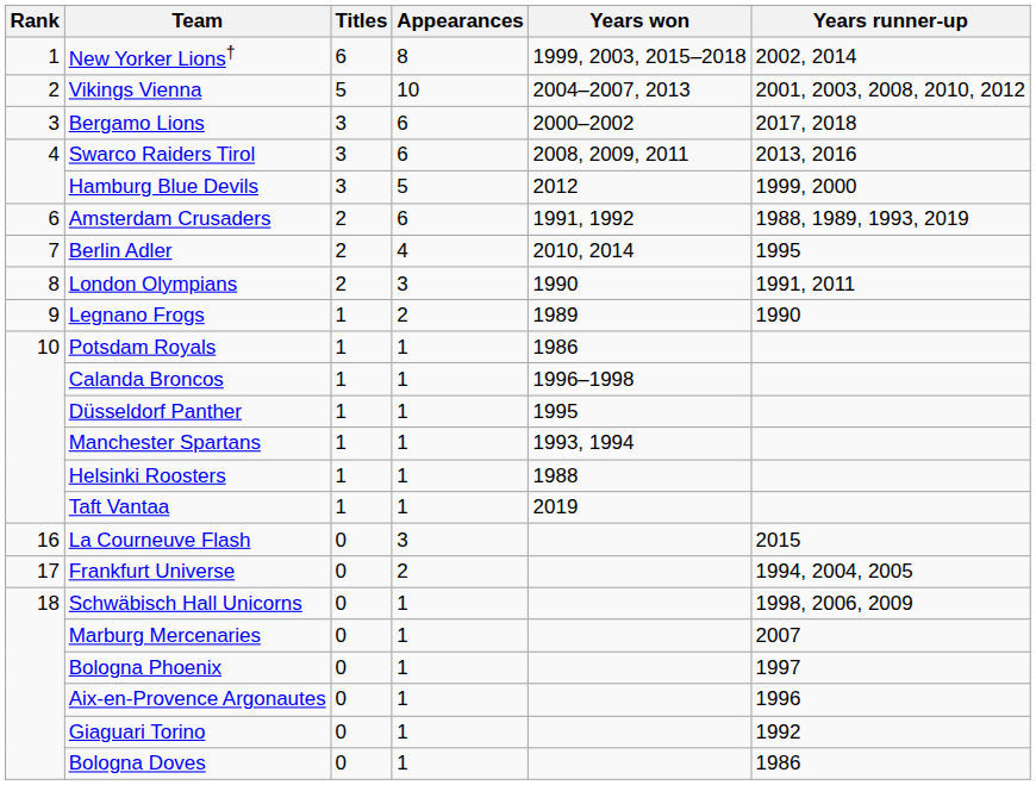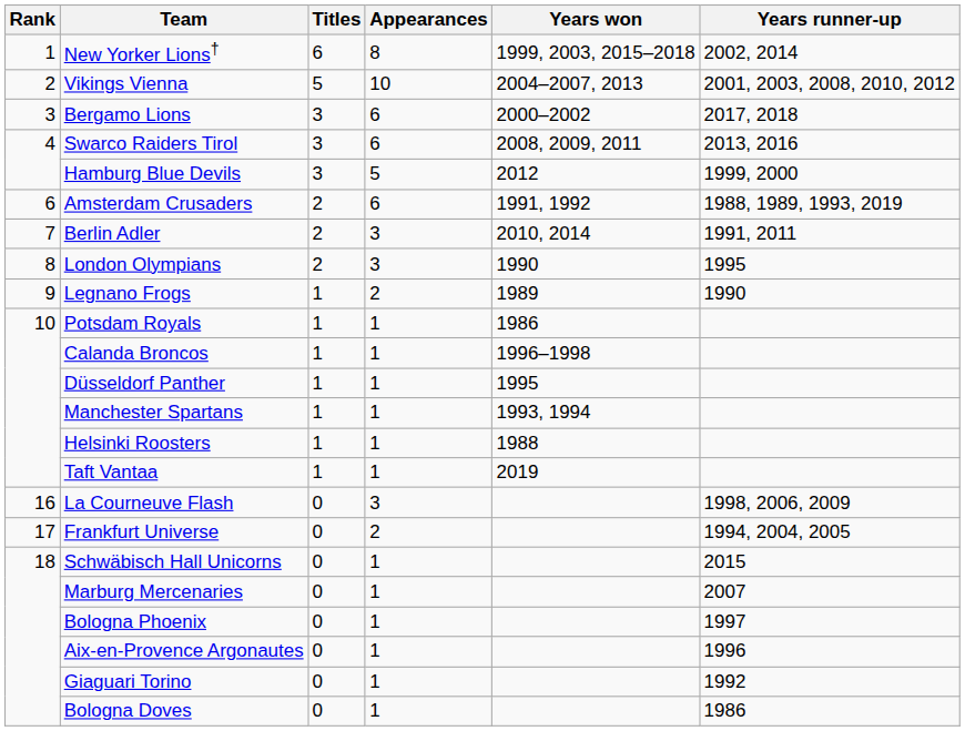Berlin Adler | Appearances: 4 -> 3
Berlin Adler | Years runner-up: 1995 -> 1991, 2011
London Olympians | Years runner-up: 1991, 2011 -> 1995
La Courneuve Flash | Years runner-up: 2015 -> 1998, 2006, 2009
Schwäbisch Hall Unicorns | Years runner-up: 1998, 2006, 2009 -> 2015
